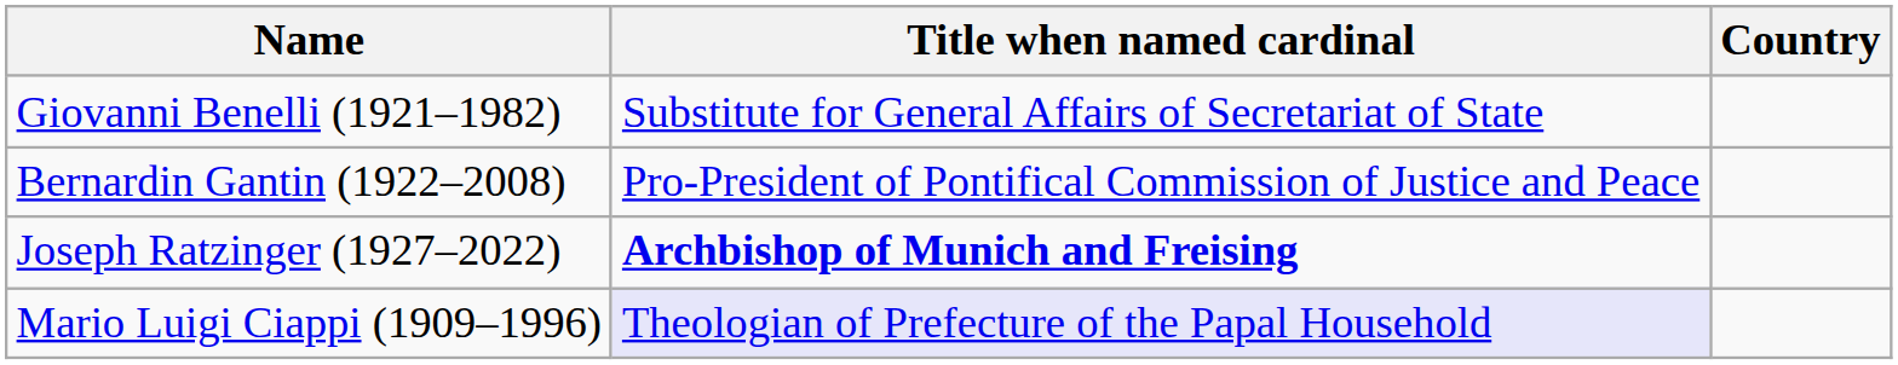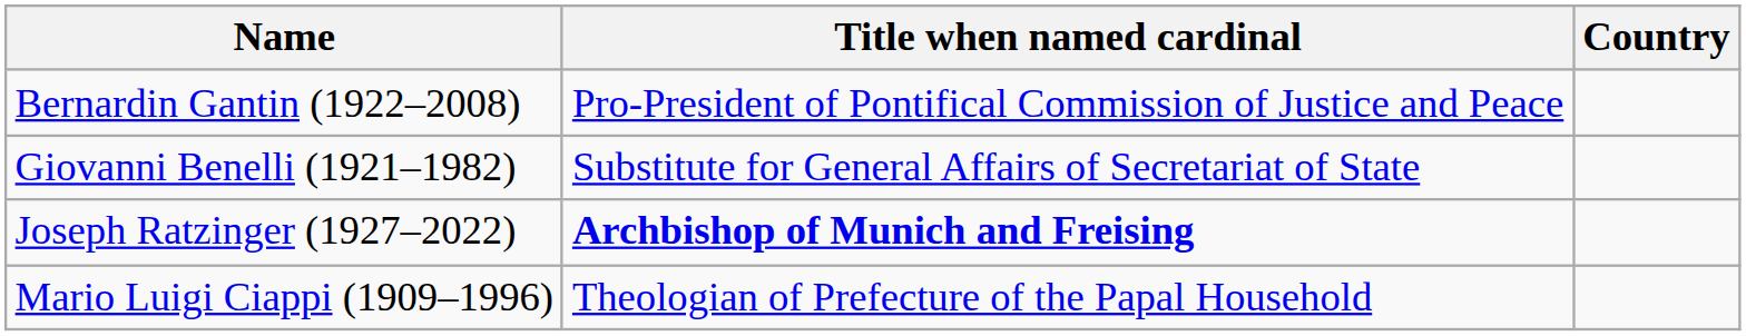rows swapped: Giovanni Benelli (1921–1982) <-> Bernardin Gantin (1922–2008)
Mario Luigi Ciappi (1909–1996) | Title when named cardinal: lavender background -> no background
